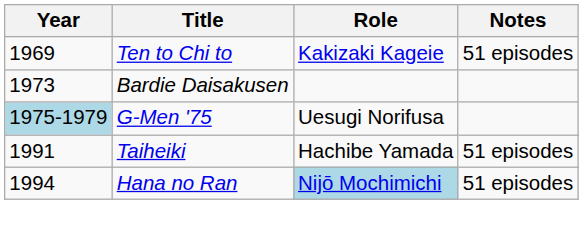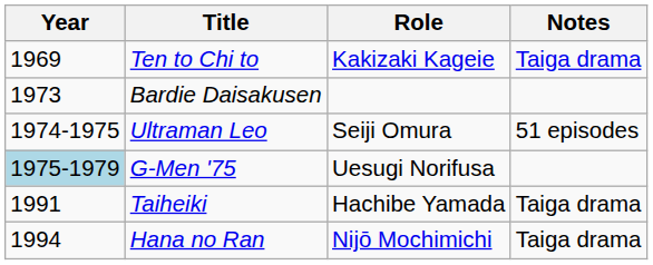Ten to Chi to | Notes: 51 episodes -> Taiga drama
+ row: 1974-1975 | Ultraman Leo | Seiji Omura | 51 episodes
Taiheiki | Notes: 51 episodes -> Taiga drama
Hana no Ran | Role: lightblue background -> no background
Hana no Ran | Notes: 51 episodes -> Taiga drama
